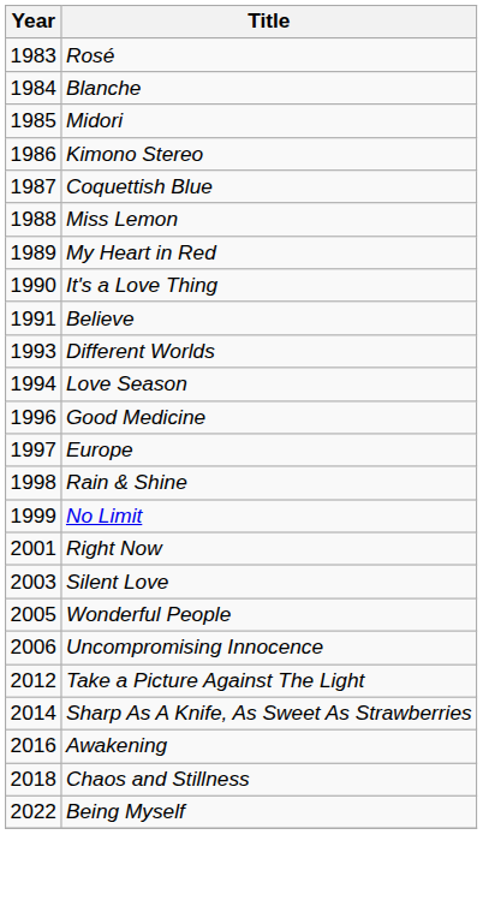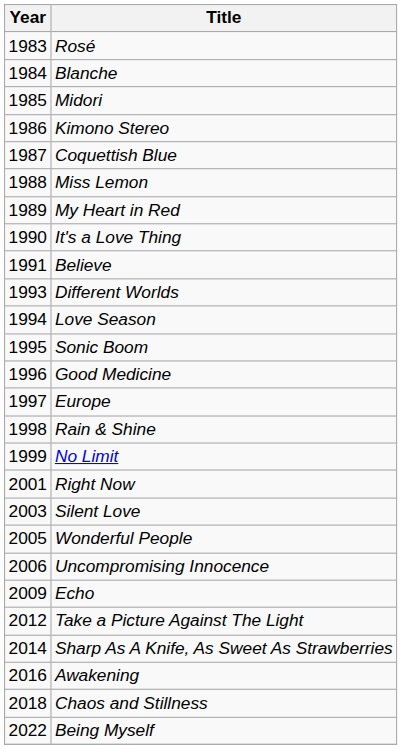+ row: 1995 | Sonic Boom
+ row: 2009 | Echo
